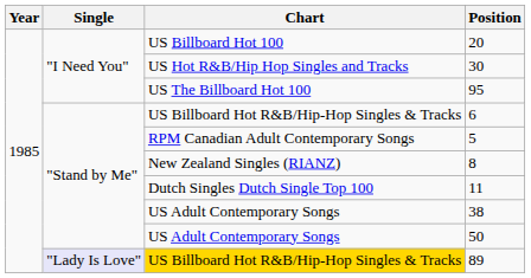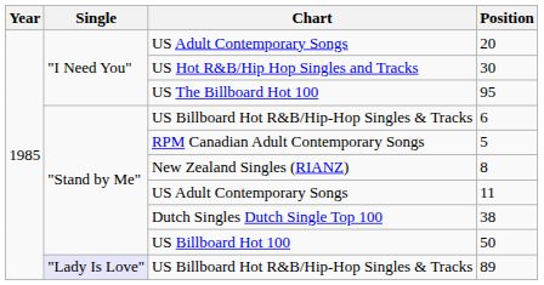20 | Chart: US Billboard Hot 100 -> US Adult Contemporary Songs
11 | Chart: Dutch Singles Dutch Single Top 100 -> US Adult Contemporary Songs
38 | Chart: US Adult Contemporary Songs -> Dutch Singles Dutch Single Top 100
50 | Chart: US Adult Contemporary Songs -> US Billboard Hot 100
89 | Chart: gold background -> no background
